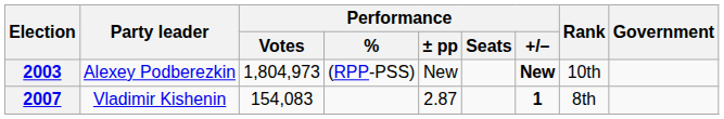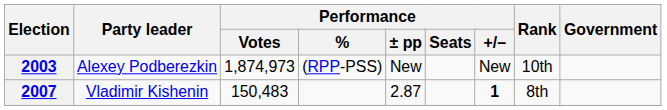2003 | Performance / Votes: 1,804,973 -> 1,874,973
2003 | Performance / +/–: bold -> normal
2007 | Performance / Votes: 154,083 -> 150,483
